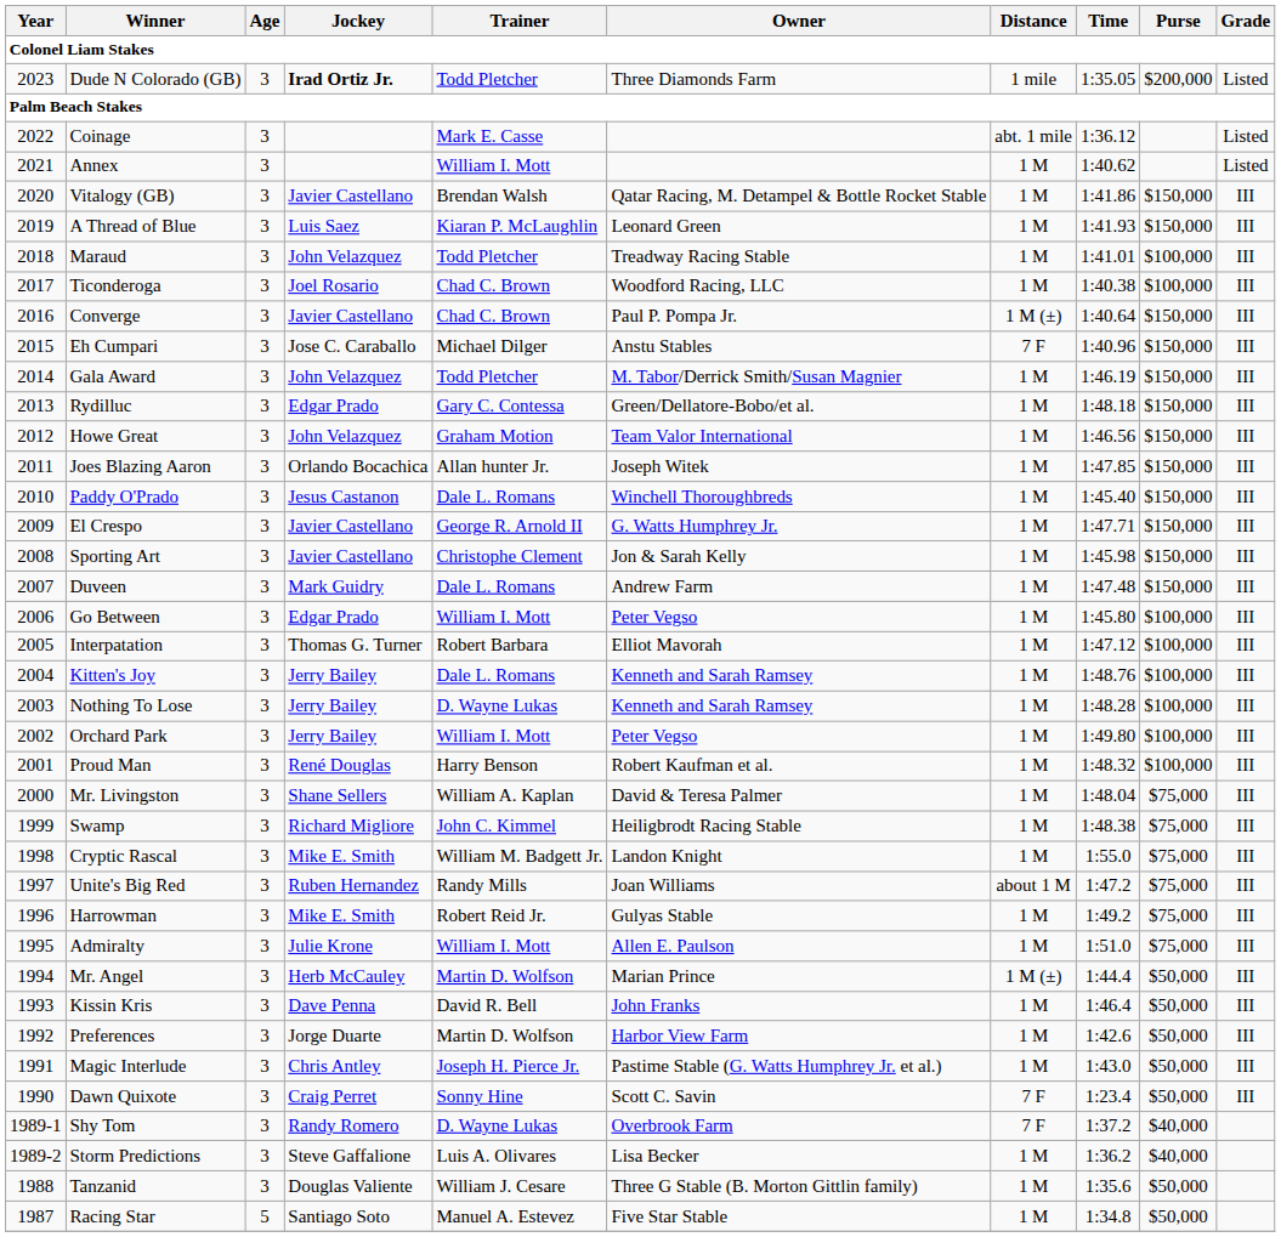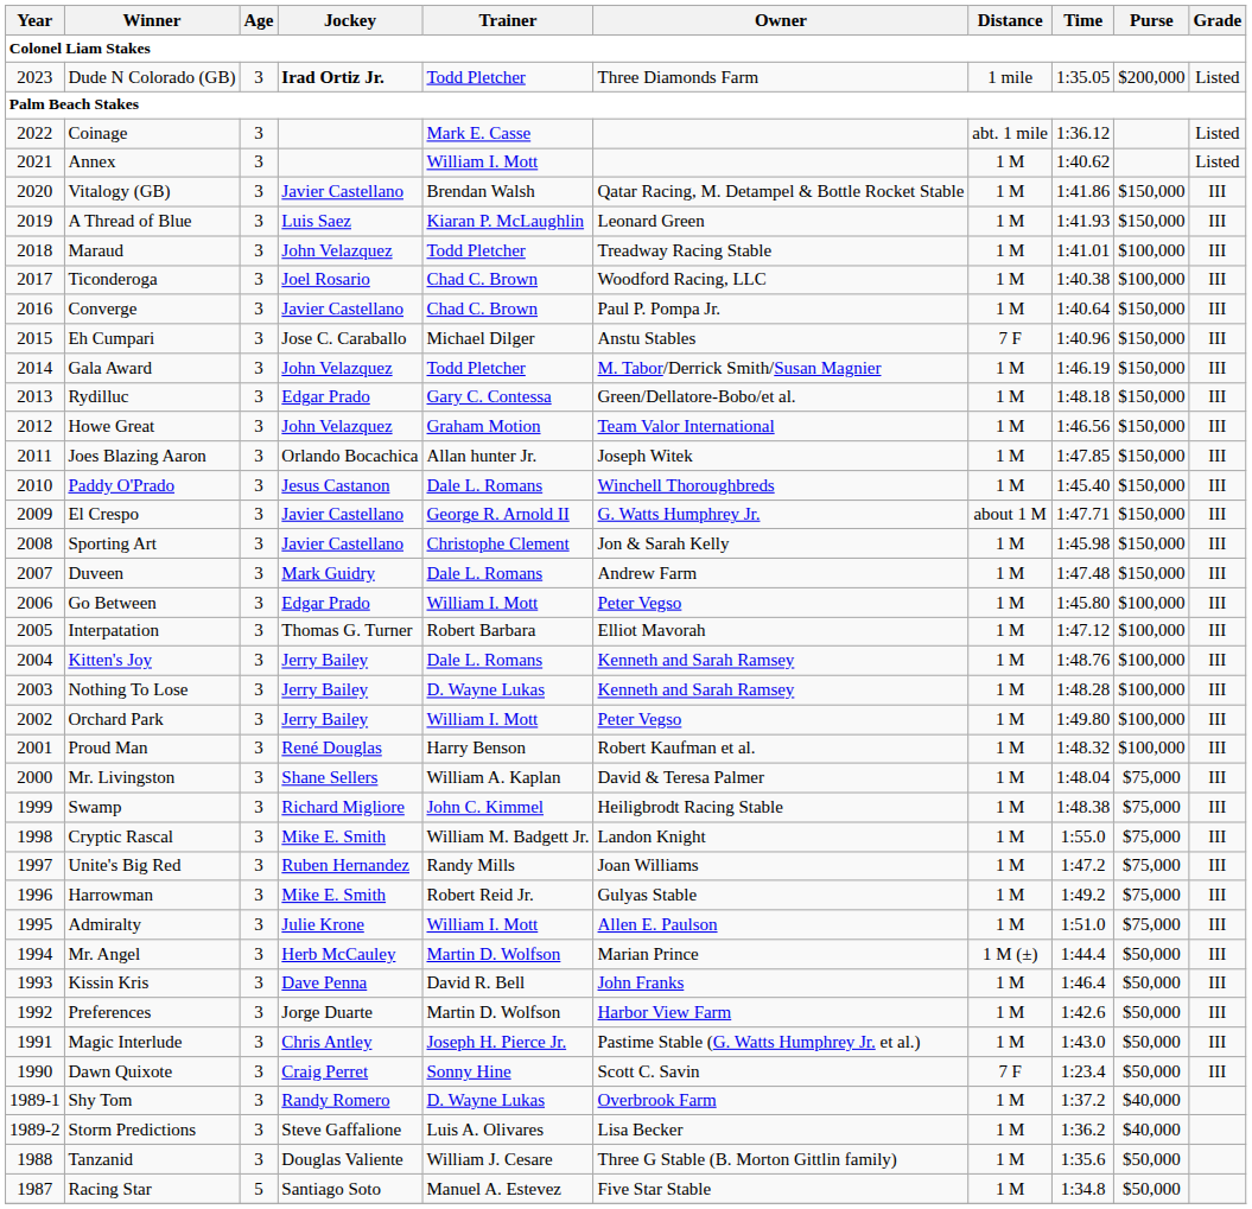Converge | Distance: 1 M (±) -> 1 M
El Crespo | Distance: 1 M -> about 1 M
Unite's Big Red | Distance: about 1 M -> 1 M
Shy Tom | Distance: 7 F -> 1 M
